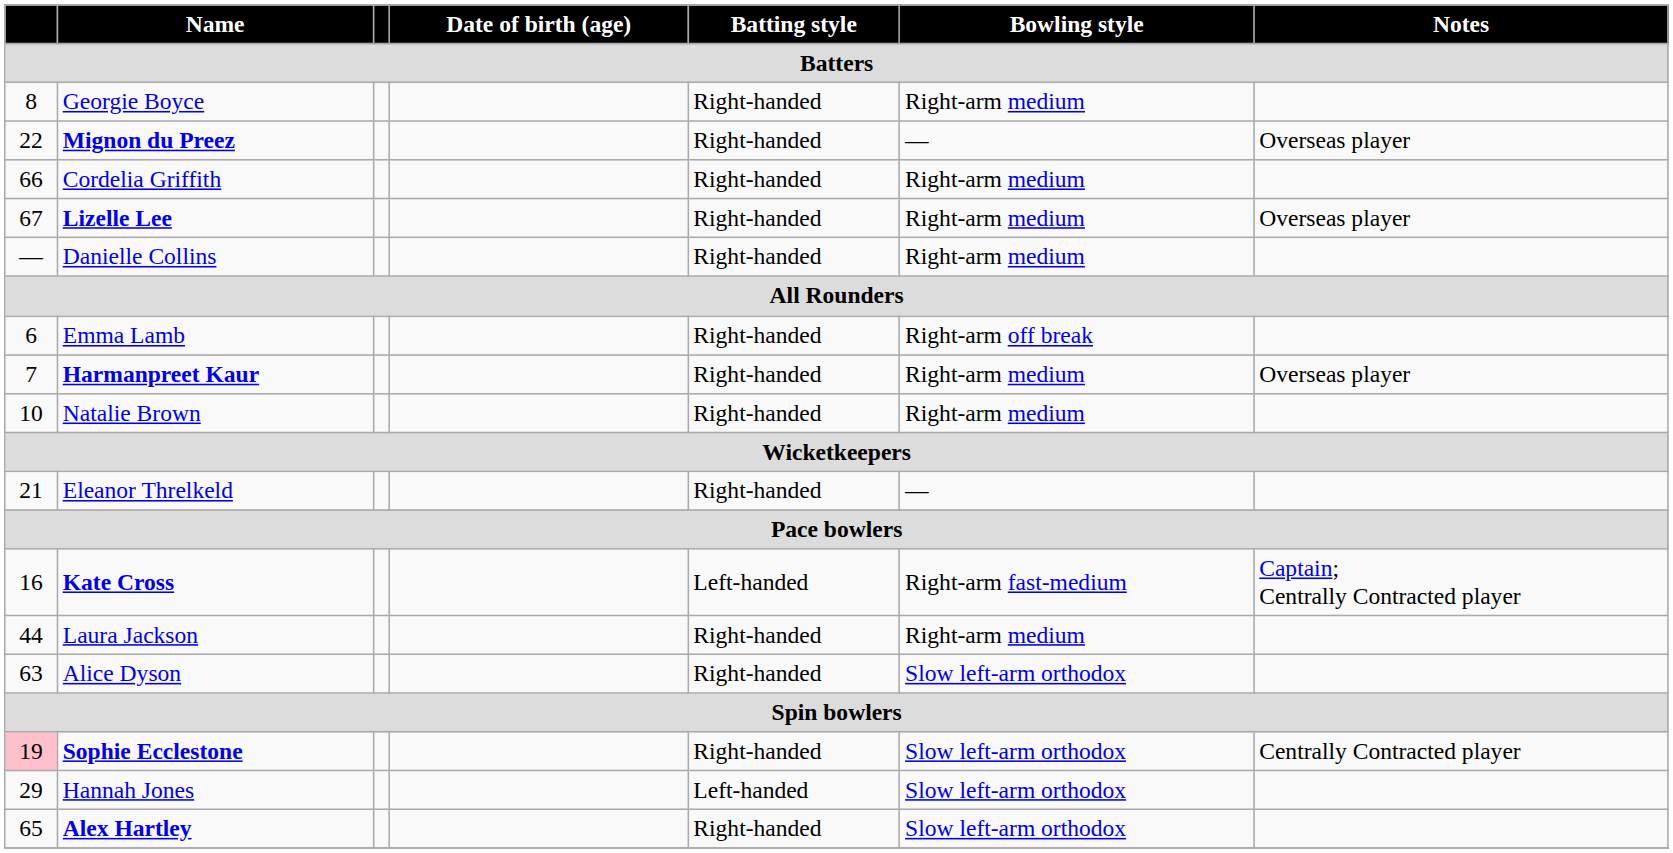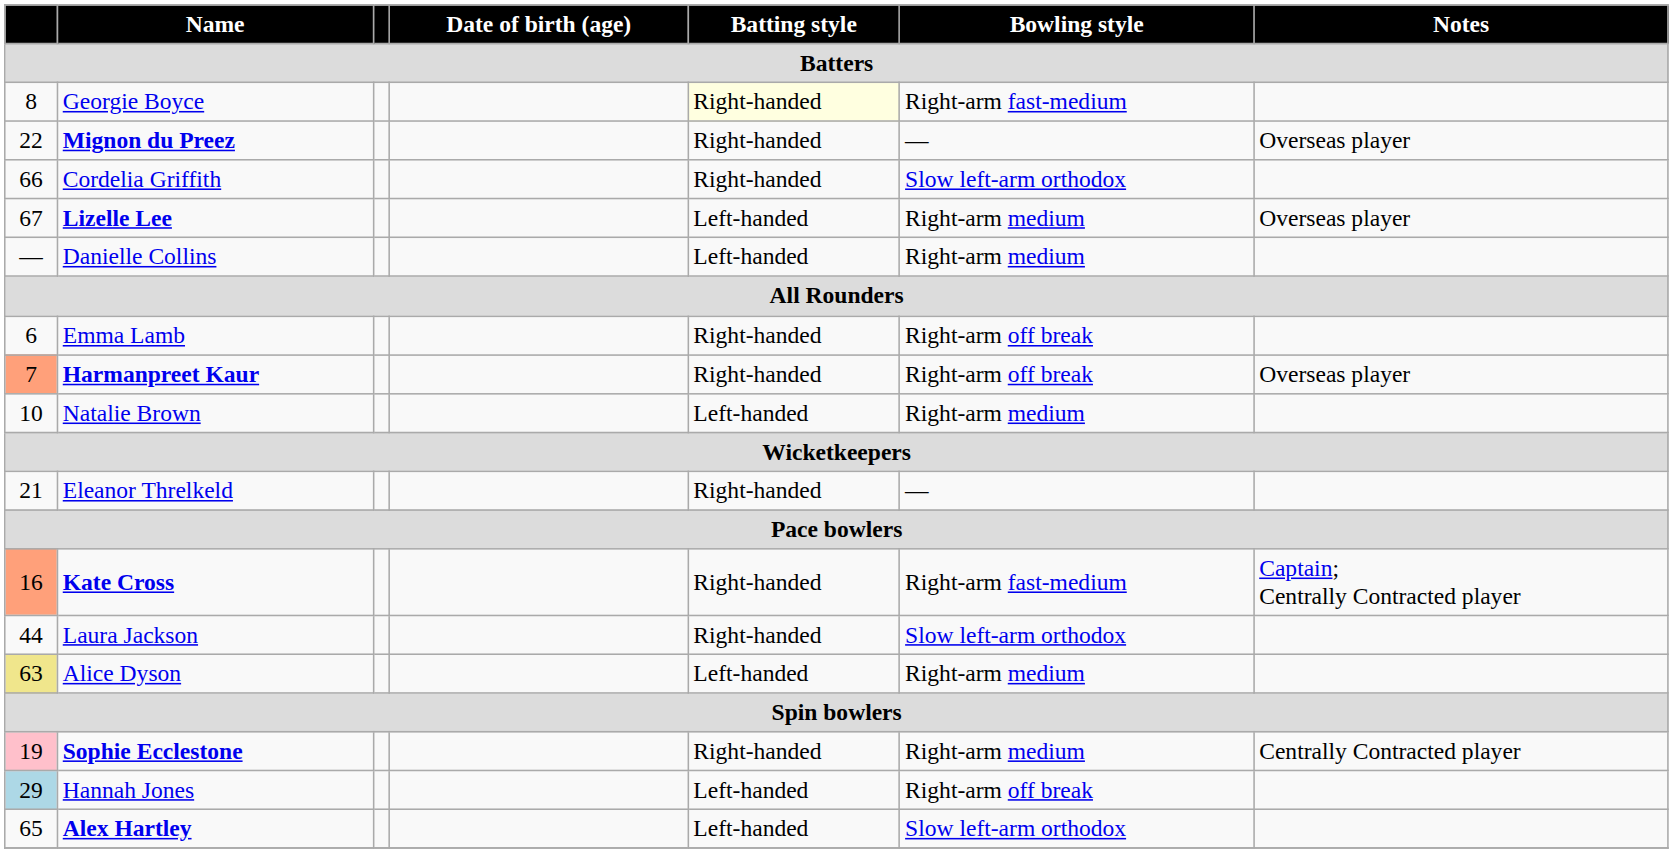Georgie Boyce | Batting style: no background -> lightyellow background
Georgie Boyce | Bowling style: Right-arm medium -> Right-arm fast-medium
Cordelia Griffith | Bowling style: Right-arm medium -> Slow left-arm orthodox
Lizelle Lee | Batting style: Right-handed -> Left-handed
Danielle Collins | Batting style: Right-handed -> Left-handed
Harmanpreet Kaur | column 1: no background -> lightsalmon background
Harmanpreet Kaur | Bowling style: Right-arm medium -> Right-arm off break
Natalie Brown | Batting style: Right-handed -> Left-handed
Kate Cross | column 1: no background -> lightsalmon background
Kate Cross | Batting style: Left-handed -> Right-handed
Laura Jackson | Bowling style: Right-arm medium -> Slow left-arm orthodox
Alice Dyson | column 1: no background -> khaki background
Alice Dyson | Batting style: Right-handed -> Left-handed
Alice Dyson | Bowling style: Slow left-arm orthodox -> Right-arm medium
Sophie Ecclestone | Bowling style: Slow left-arm orthodox -> Right-arm medium
Hannah Jones | column 1: no background -> lightblue background
Hannah Jones | Bowling style: Slow left-arm orthodox -> Right-arm off break
Alex Hartley | Batting style: Right-handed -> Left-handed
